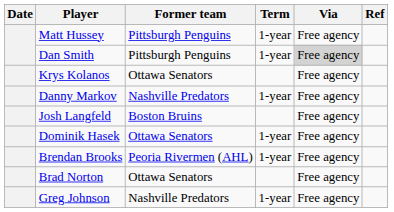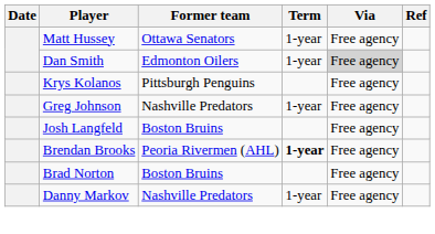Matt Hussey | Former team: Pittsburgh Penguins -> Ottawa Senators
Dan Smith | Former team: Pittsburgh Penguins -> Edmonton Oilers
Krys Kolanos | Former team: Ottawa Senators -> Pittsburgh Penguins
rows swapped: Danny Markov <-> Greg Johnson
- row: Dominik Hasek | Ottawa Senators | 1-year | Free agency
Brendan Brooks | Term: normal -> bold
Brad Norton | Former team: Ottawa Senators -> Boston Bruins
